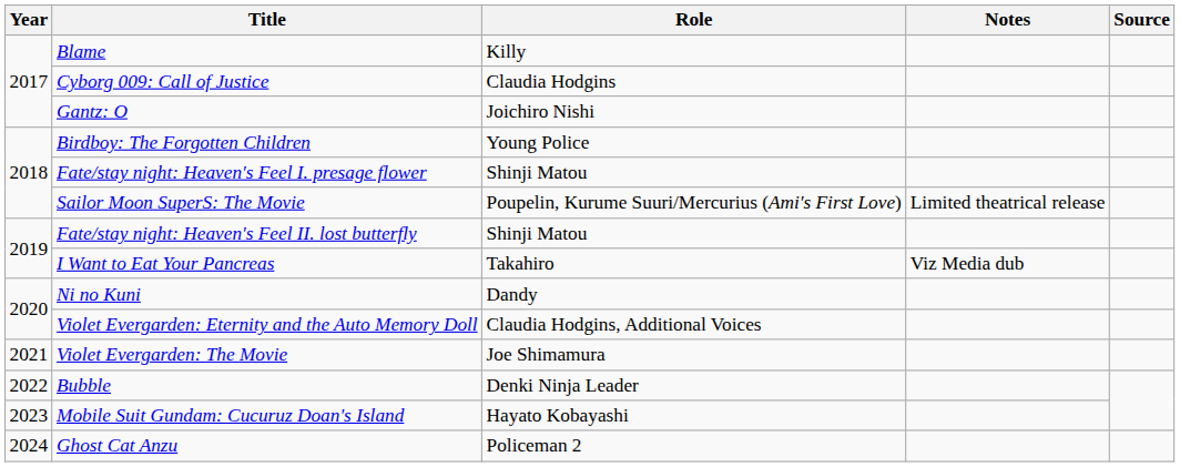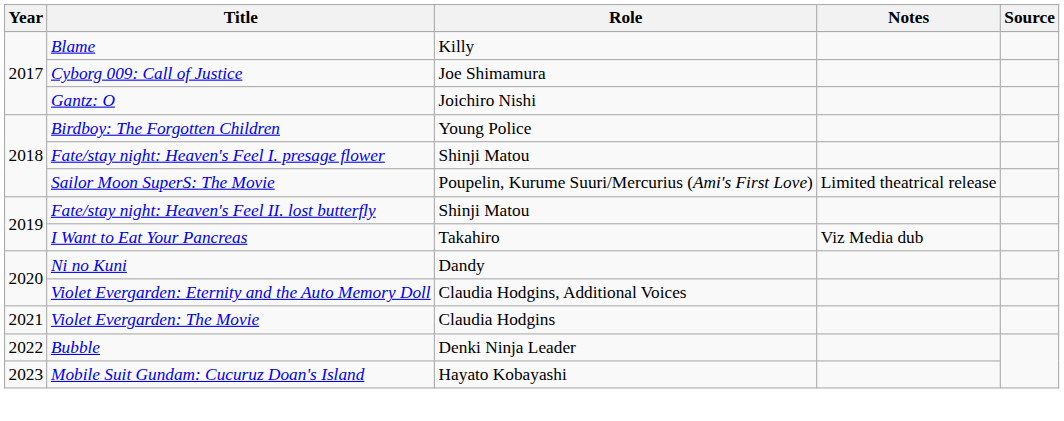Cyborg 009: Call of Justice | Role: Claudia Hodgins -> Joe Shimamura
Violet Evergarden: The Movie | Role: Joe Shimamura -> Claudia Hodgins
- row: 2024 | Ghost Cat Anzu | Policeman 2
